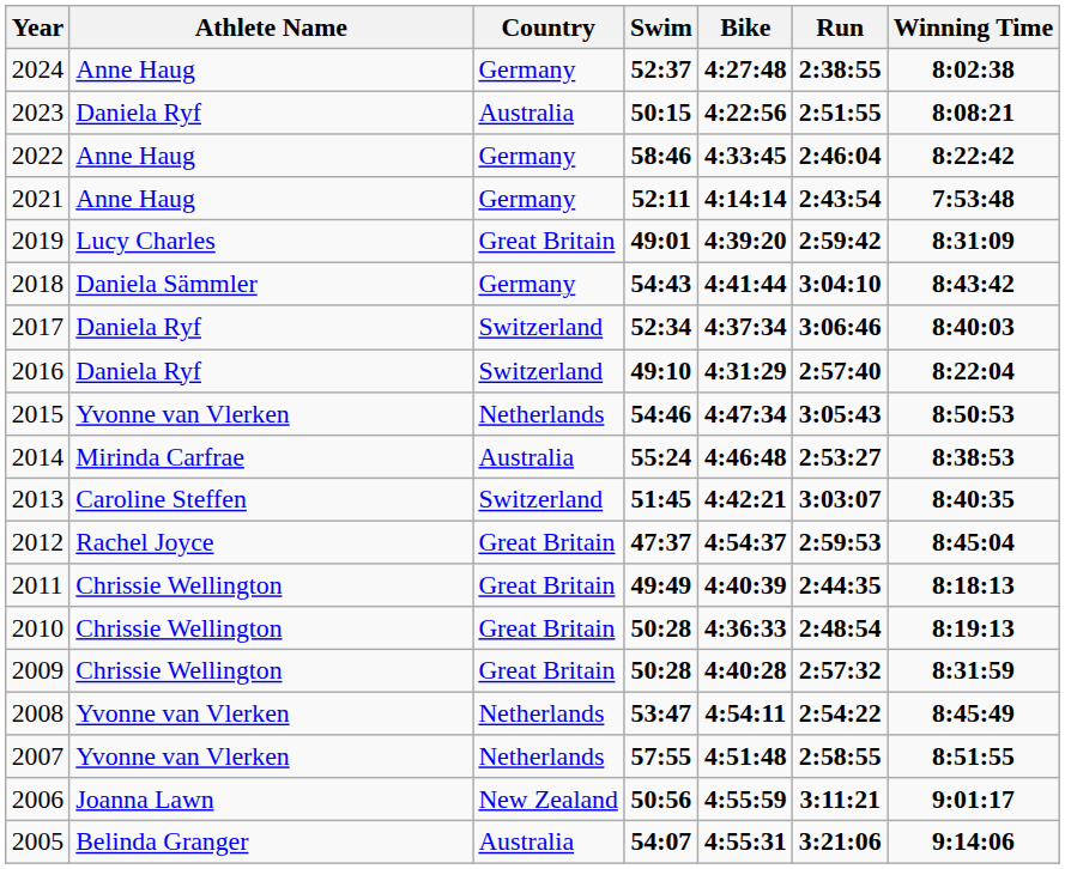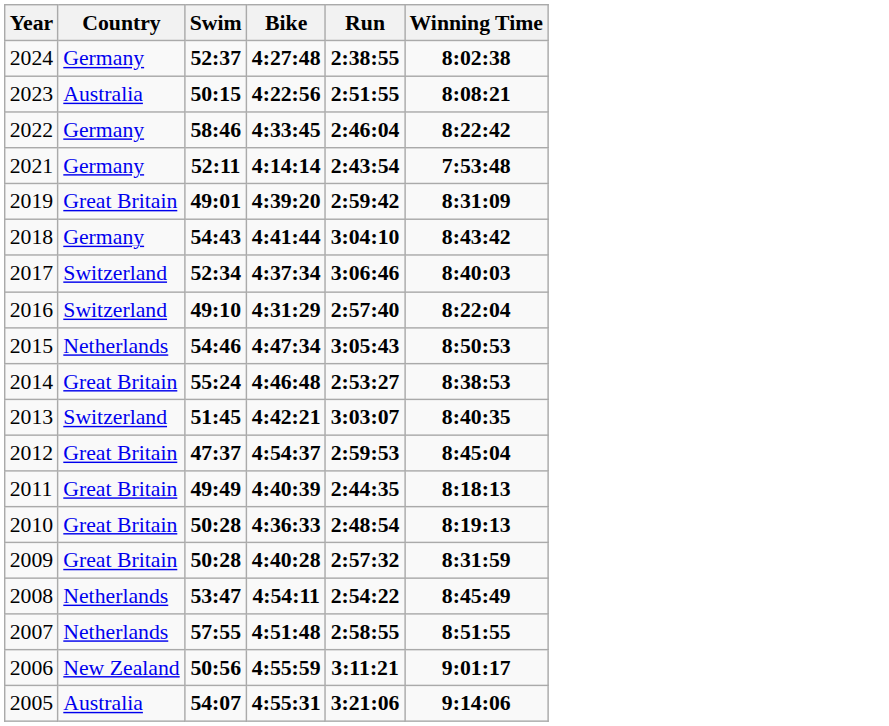- column: Athlete Name | Anne Haug | Daniela Ryf | Anne Haug | Anne Haug | Lucy Charles | Daniela Sämmler | Daniela Ryf | Daniela Ryf | Yvonne van Vlerken | Mirinda Carfrae | Caroline Steffen | Rachel Joyce | Chrissie Wellington | Chrissie Wellington | Chrissie Wellington | Yvonne van Vlerken | Yvonne van Vlerken | Joanna Lawn | Belinda Granger
2014 | Country: Australia -> Great Britain
